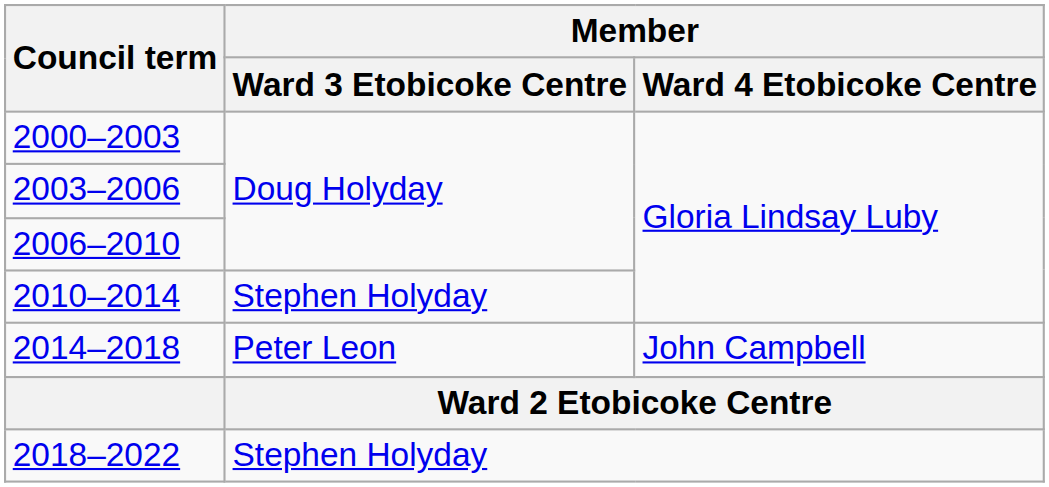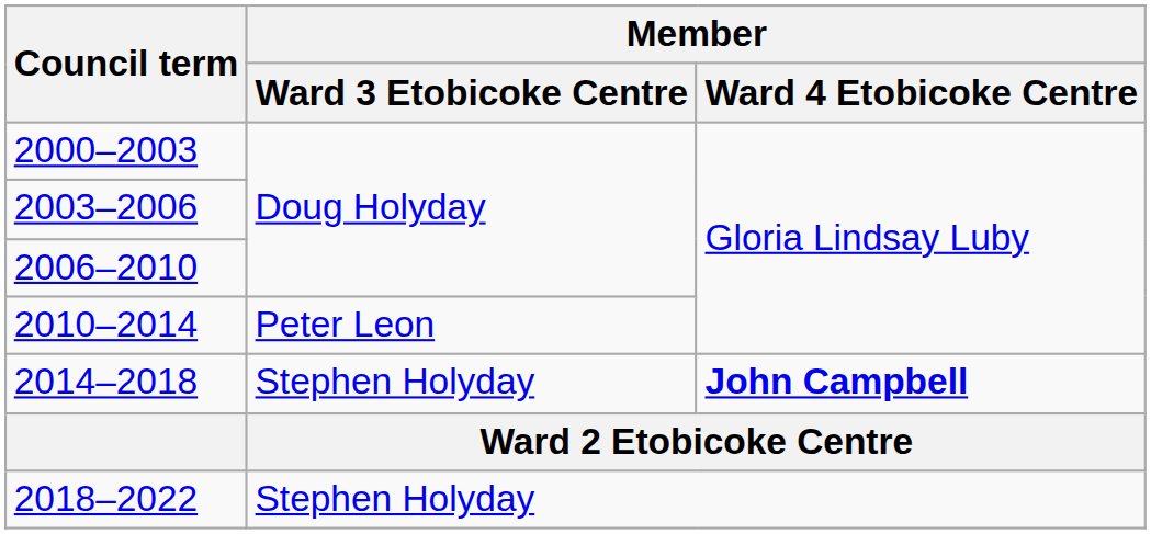2010–2014 | Member / Ward 3 Etobicoke Centre: Stephen Holyday -> Peter Leon
2014–2018 | Member / Ward 3 Etobicoke Centre: Peter Leon -> Stephen Holyday
2014–2018 | Member / Ward 4 Etobicoke Centre: normal -> bold
